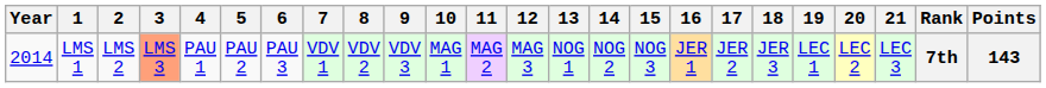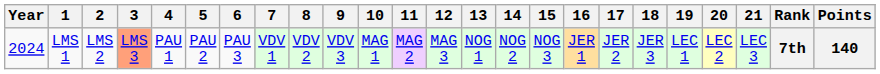LMS 1 | Year: 2014 -> 2024
LMS 1 | Points: 143 -> 140
